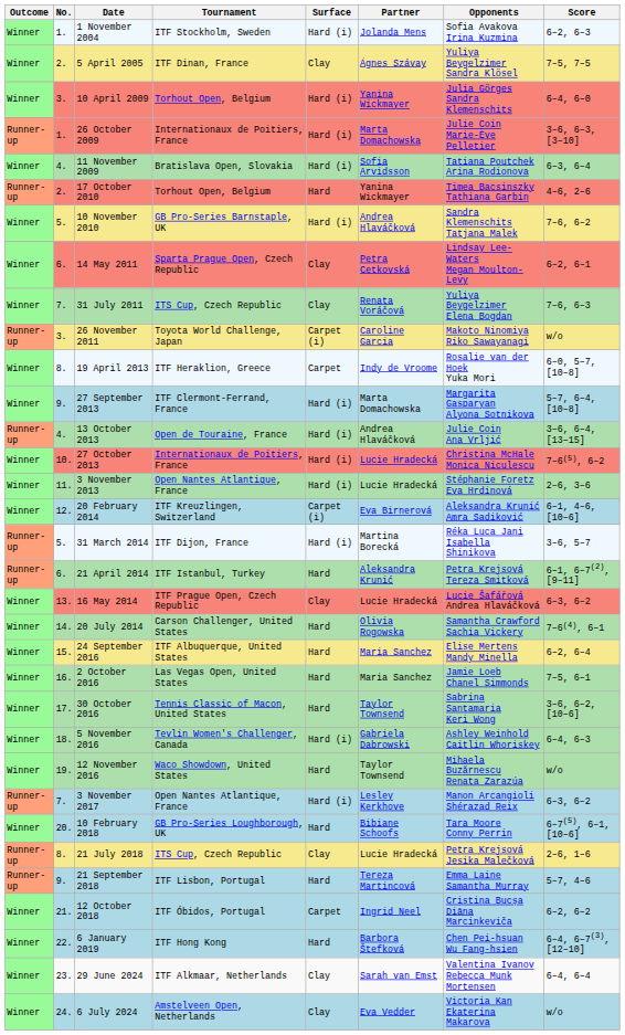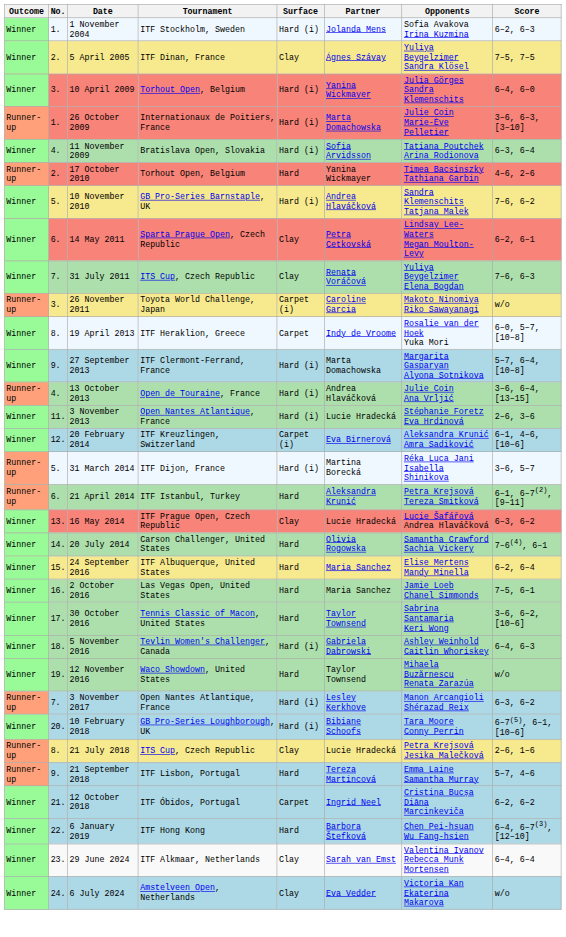- row: Winner | 10. | 27 October 2013 | Internationaux de Poitiers, France | Hard (i) | Lucie Hradecká | Christina McHale Monica Niculescu | 7–6(5), 6–2
10 February 2018 | Surface: Hard -> Hard (i)
